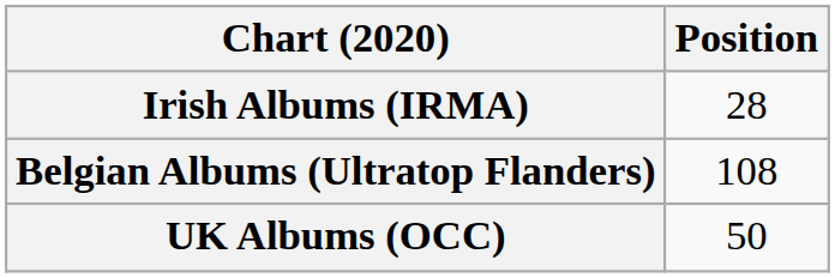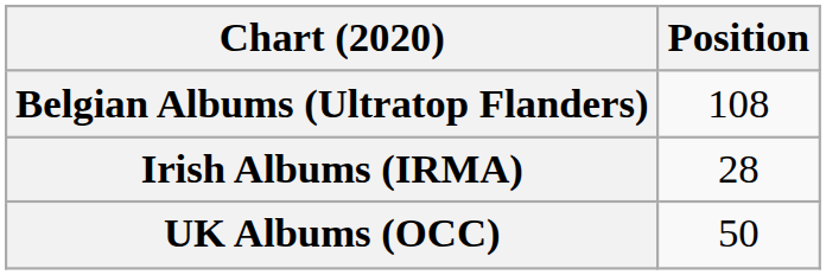rows swapped: Belgian Albums (Ultratop Flanders) <-> Irish Albums (IRMA)
